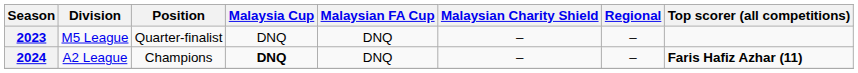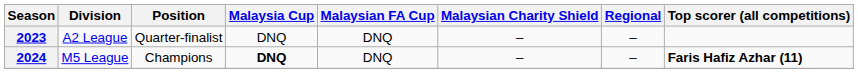2023 | Division: M5 League -> A2 League
2024 | Division: A2 League -> M5 League
